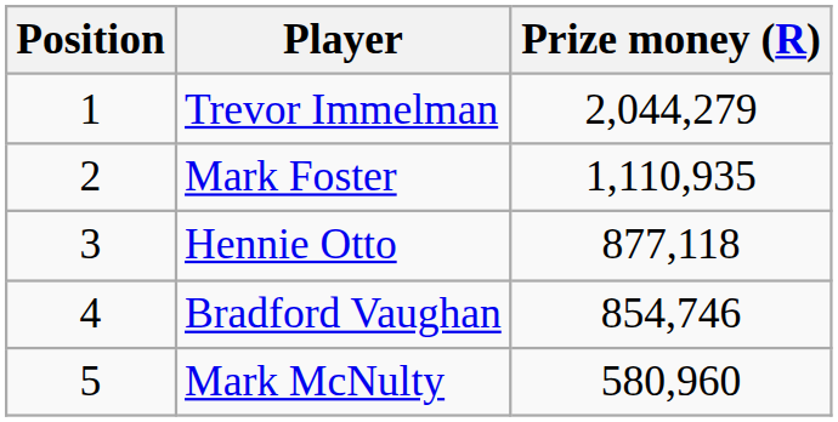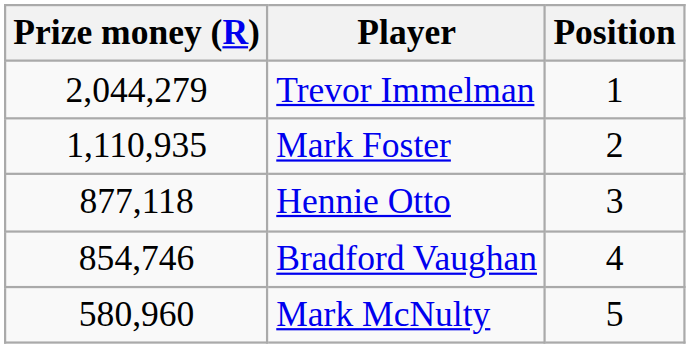columns swapped: Position <-> Prize money (R)
